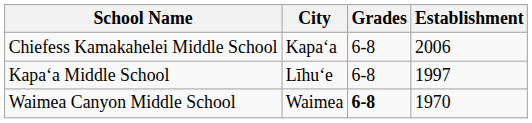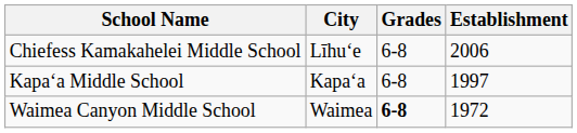Chiefess Kamakahelei Middle School | City: Kapaʻa -> Līhuʻe
Kapaʻa Middle School | City: Līhuʻe -> Kapaʻa
Waimea Canyon Middle School | Establishment: 1970 -> 1972
